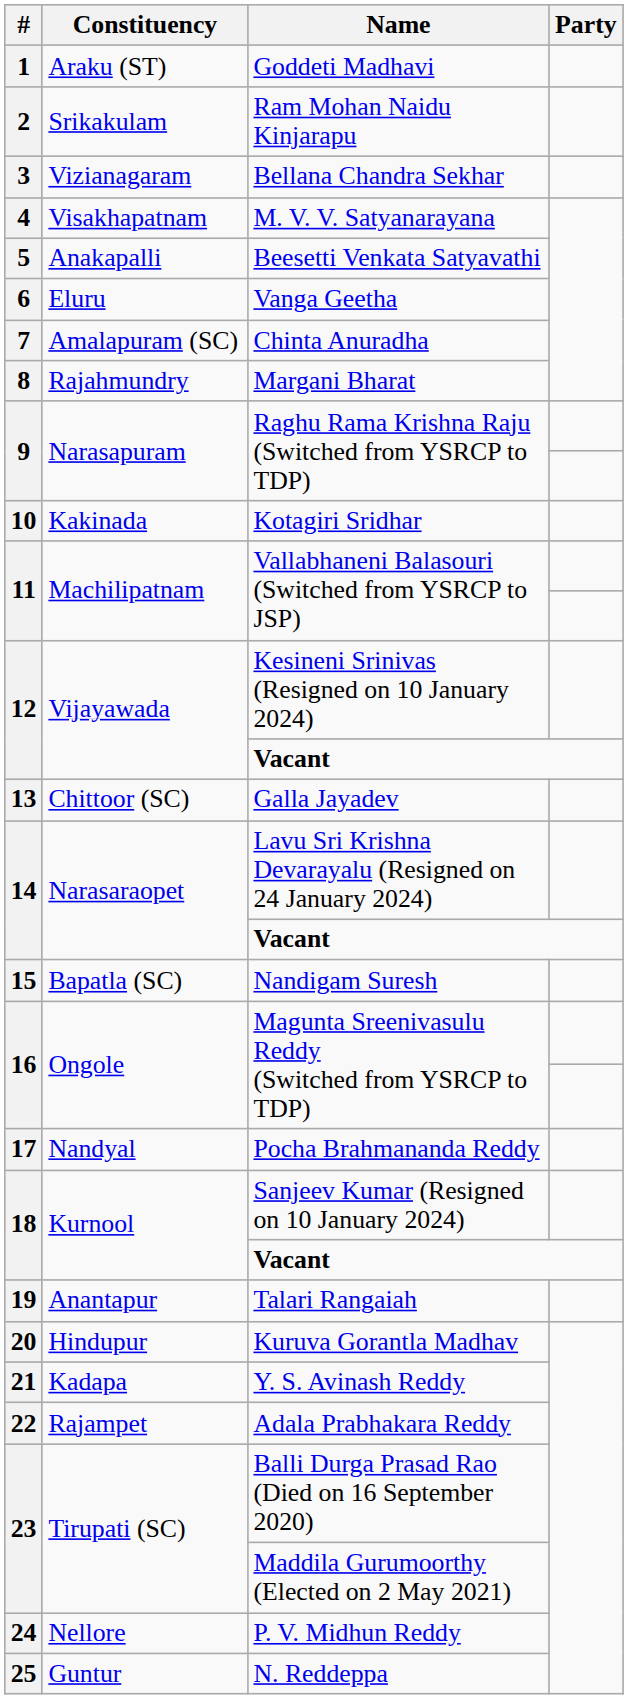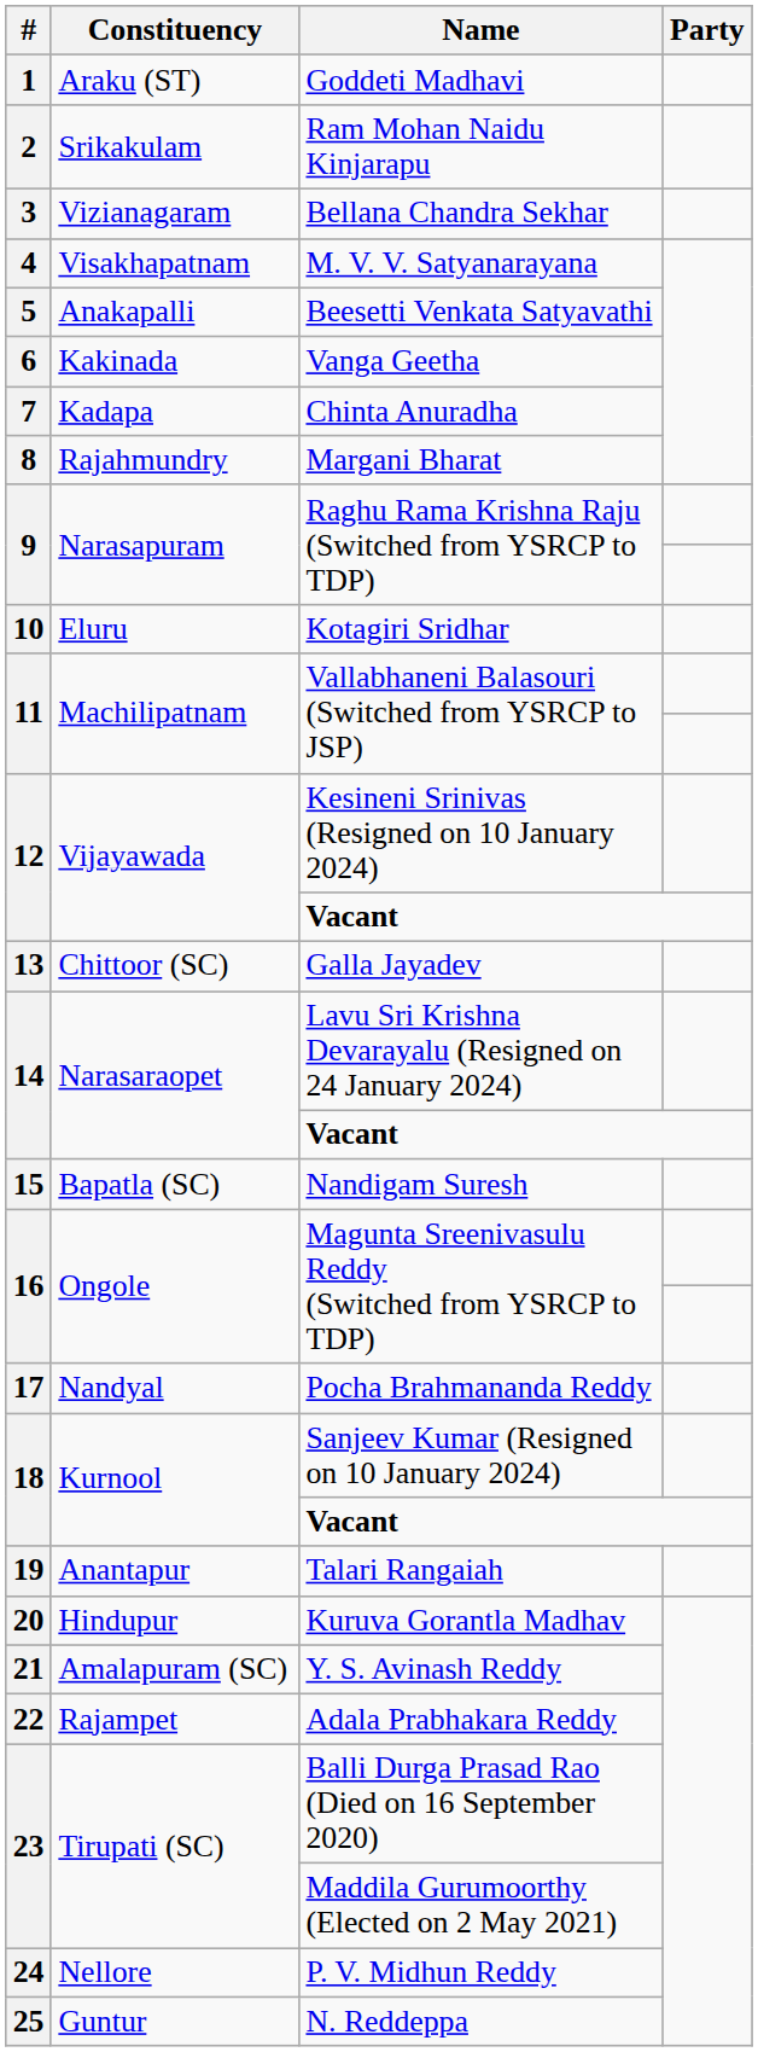Vanga Geetha | Constituency: Eluru -> Kakinada
Chinta Anuradha | Constituency: Amalapuram (SC) -> Kadapa
Kotagiri Sridhar | Constituency: Kakinada -> Eluru
Y. S. Avinash Reddy | Constituency: Kadapa -> Amalapuram (SC)
